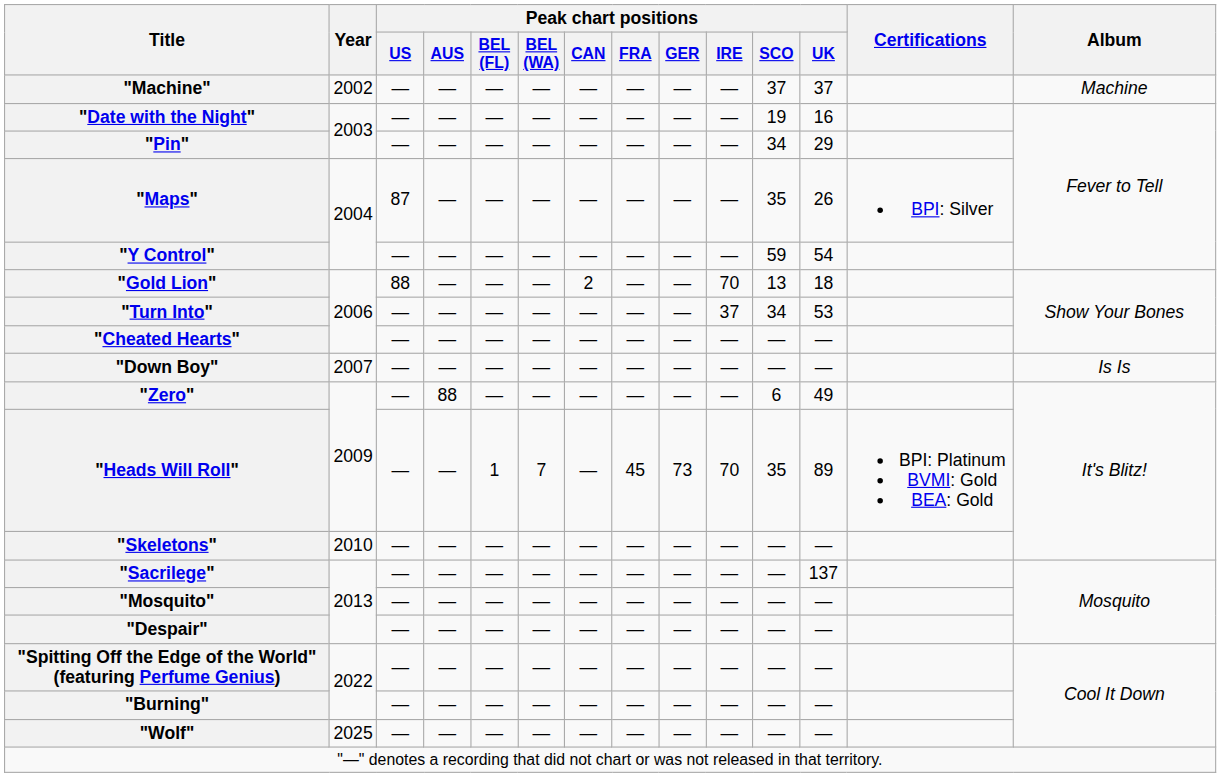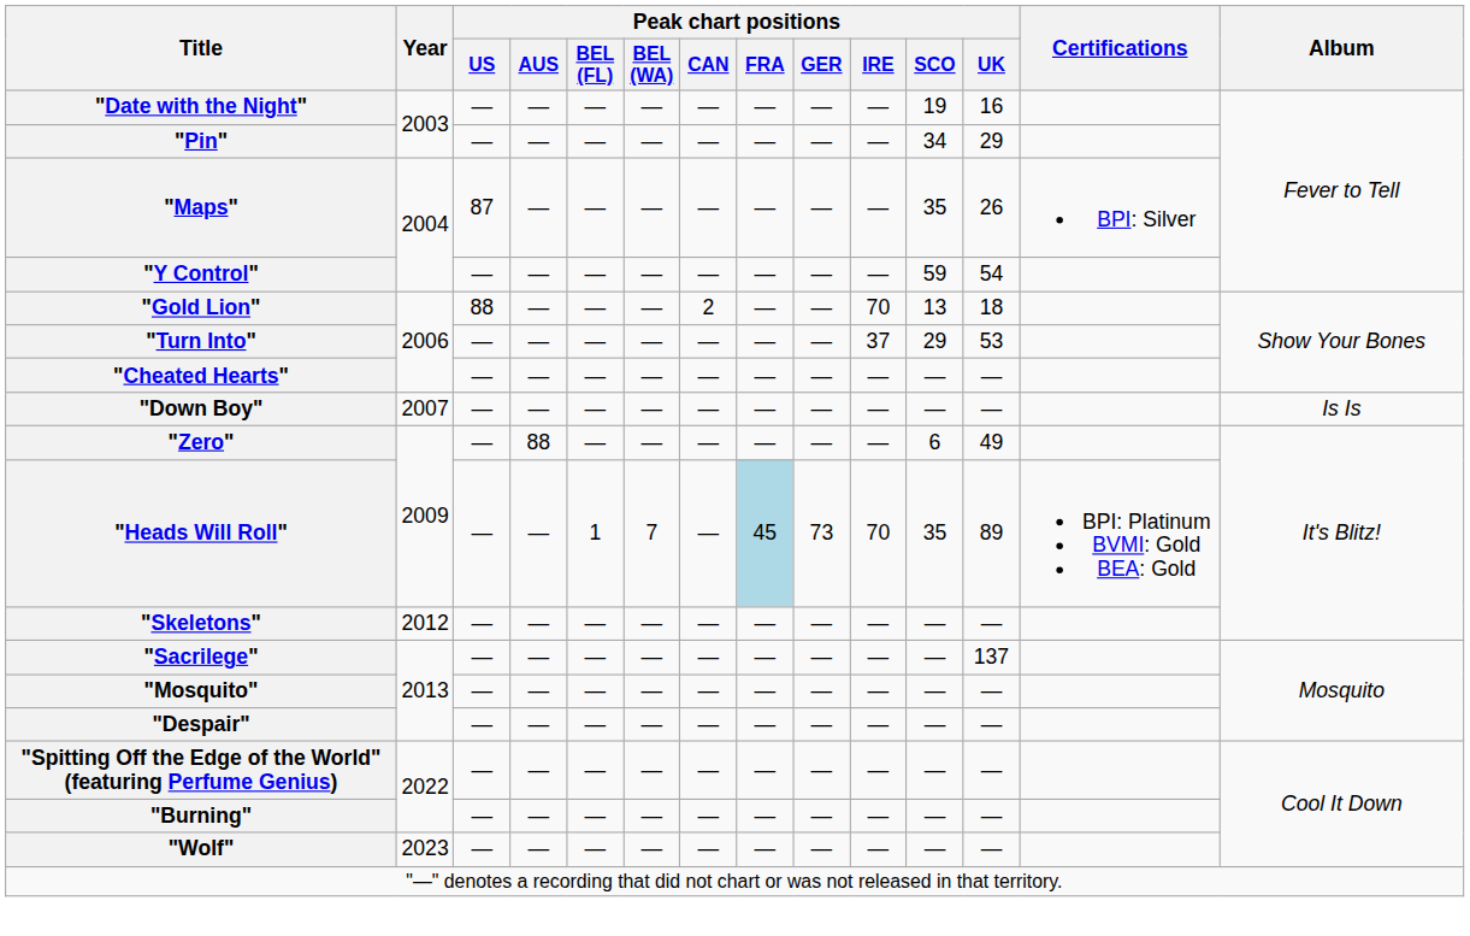- row: "Machine" | 2002 | — | — | — | — | — | — | — | — | 37 | 37 | Machine
"Turn Into" | Peak chart positions / SCO: 34 -> 29
"Heads Will Roll" | Peak chart positions / FRA: no background -> lightblue background
"Skeletons" | Year: 2010 -> 2012
"Wolf" | Year: 2025 -> 2023
